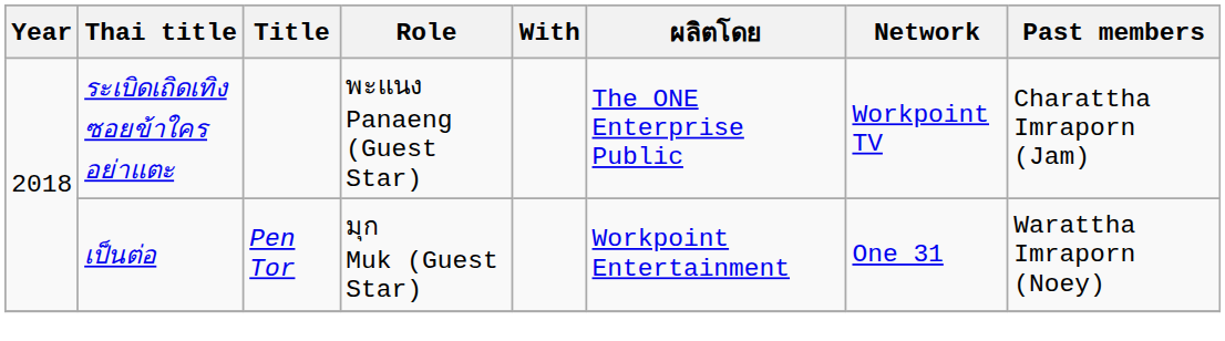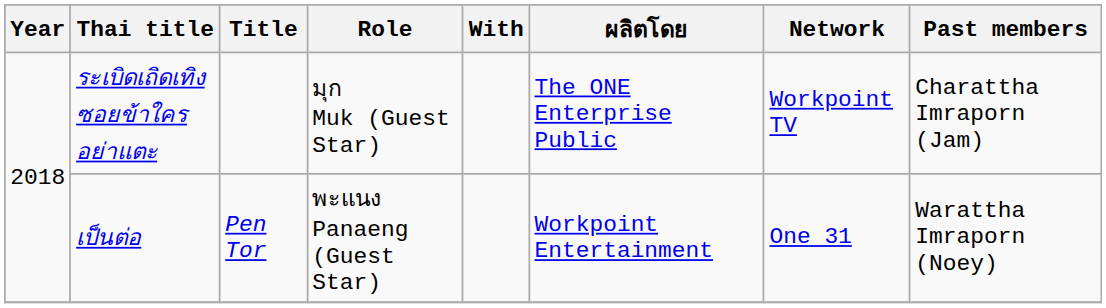ระเบิดเถิดเทิงซอยข้าใครอย่าแตะ | Role: พะแนง Panaeng (Guest Star) -> มุก Muk (Guest Star)
เป็นต่อ | Role: มุก Muk (Guest Star) -> พะแนง Panaeng (Guest Star)
